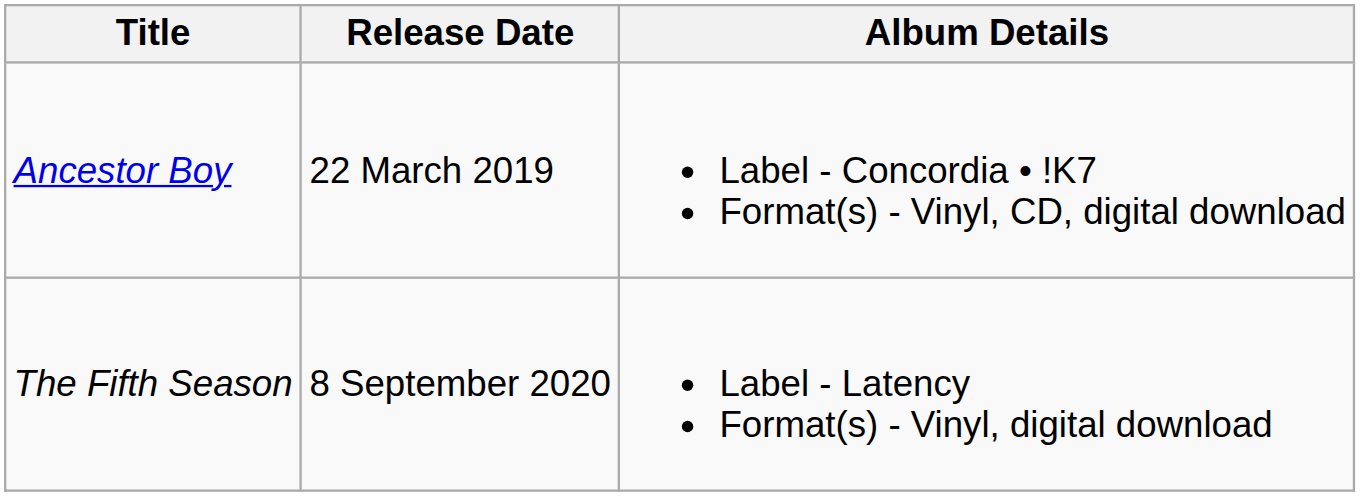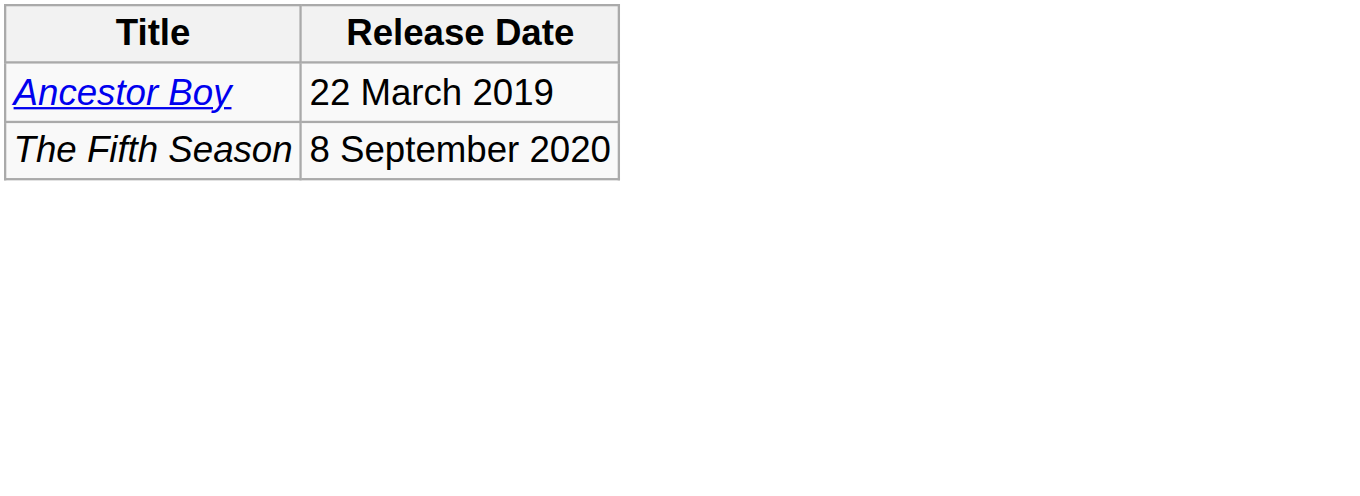- column: Album Details | Label - Concordia • !K7 Format(s) - Vinyl, CD, digital download | Label - Latency Format(s) - Vinyl, digital download
